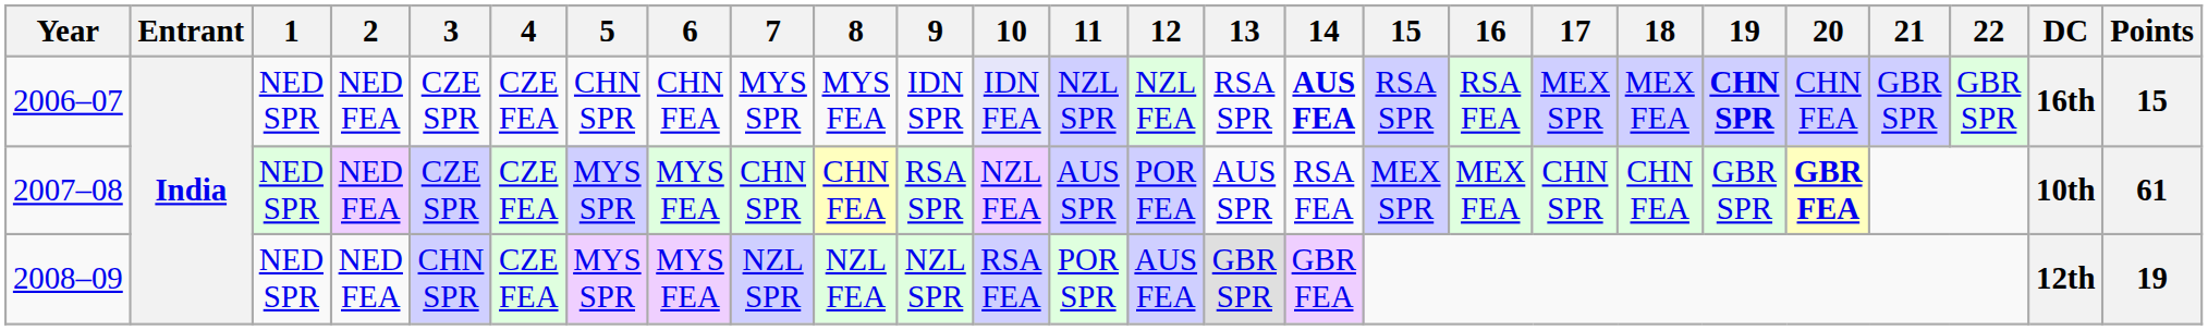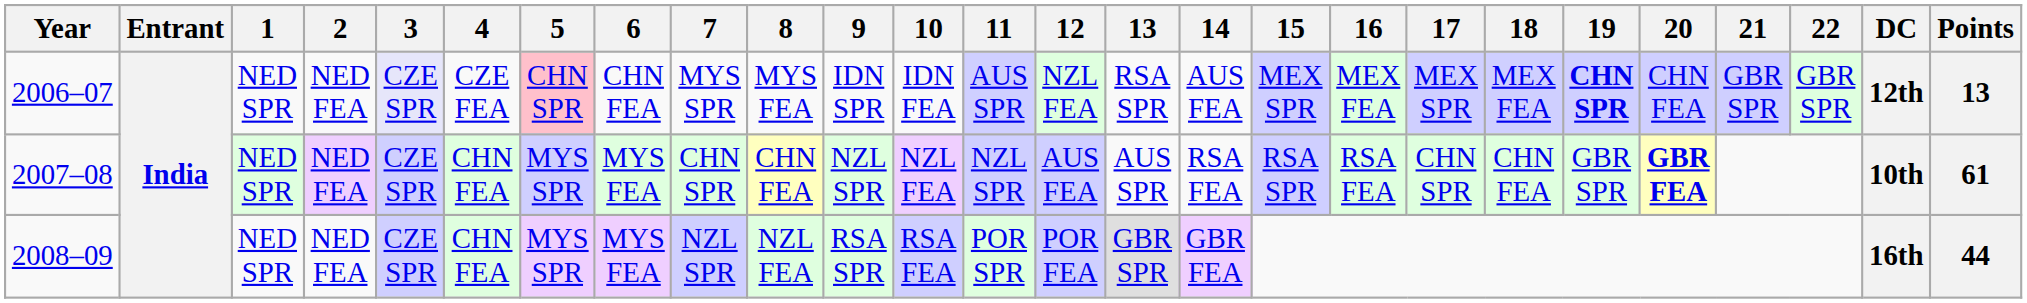2006–07 | 3: no background -> lavender background
2006–07 | 5: no background -> pink background
2006–07 | 10: lavender background -> no background
2006–07 | 11: NZL SPR -> AUS SPR
2006–07 | 14: bold -> normal
2006–07 | 15: RSA SPR -> MEX SPR
2006–07 | 16: RSA FEA -> MEX FEA
2006–07 | DC: 16th -> 12th
2006–07 | Points: 15 -> 13
2007–08 | 4: CZE FEA -> CHN FEA
2007–08 | 9: RSA SPR -> NZL SPR
2007–08 | 11: AUS SPR -> NZL SPR
2007–08 | 12: POR FEA -> AUS FEA
2007–08 | 15: MEX SPR -> RSA SPR
2007–08 | 16: MEX FEA -> RSA FEA
2008–09 | 3: CHN SPR -> CZE SPR
2008–09 | 4: CZE FEA -> CHN FEA
2008–09 | 9: NZL SPR -> RSA SPR
2008–09 | 12: AUS FEA -> POR FEA
2008–09 | DC: 12th -> 16th
2008–09 | Points: 19 -> 44
